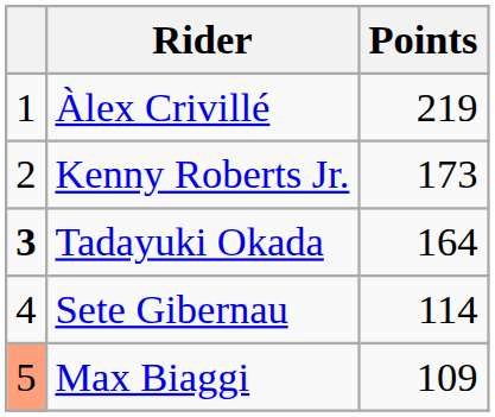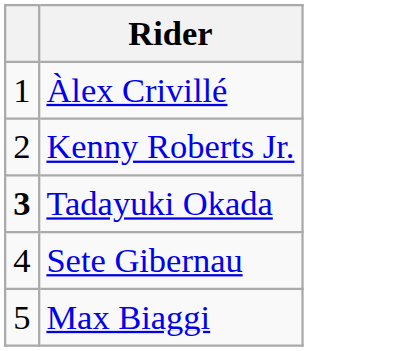- column: Points | 219 | 173 | 164 | 114 | 109
Max Biaggi | column 1: lightsalmon background -> no background
